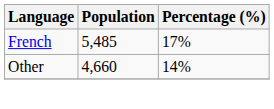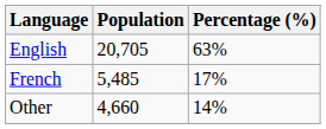+ row: English | 20,705 | 63%
